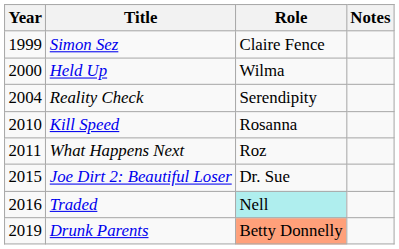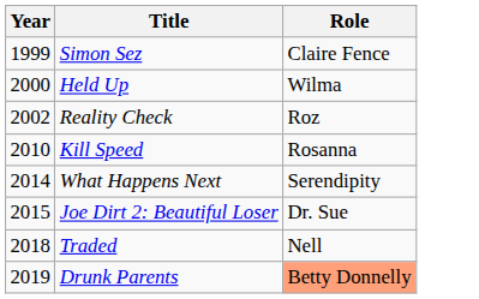- column: Notes
Reality Check | Year: 2004 -> 2002
Reality Check | Role: Serendipity -> Roz
What Happens Next | Year: 2011 -> 2014
What Happens Next | Role: Roz -> Serendipity
Traded | Year: 2016 -> 2018
Traded | Role: paleturquoise background -> no background
